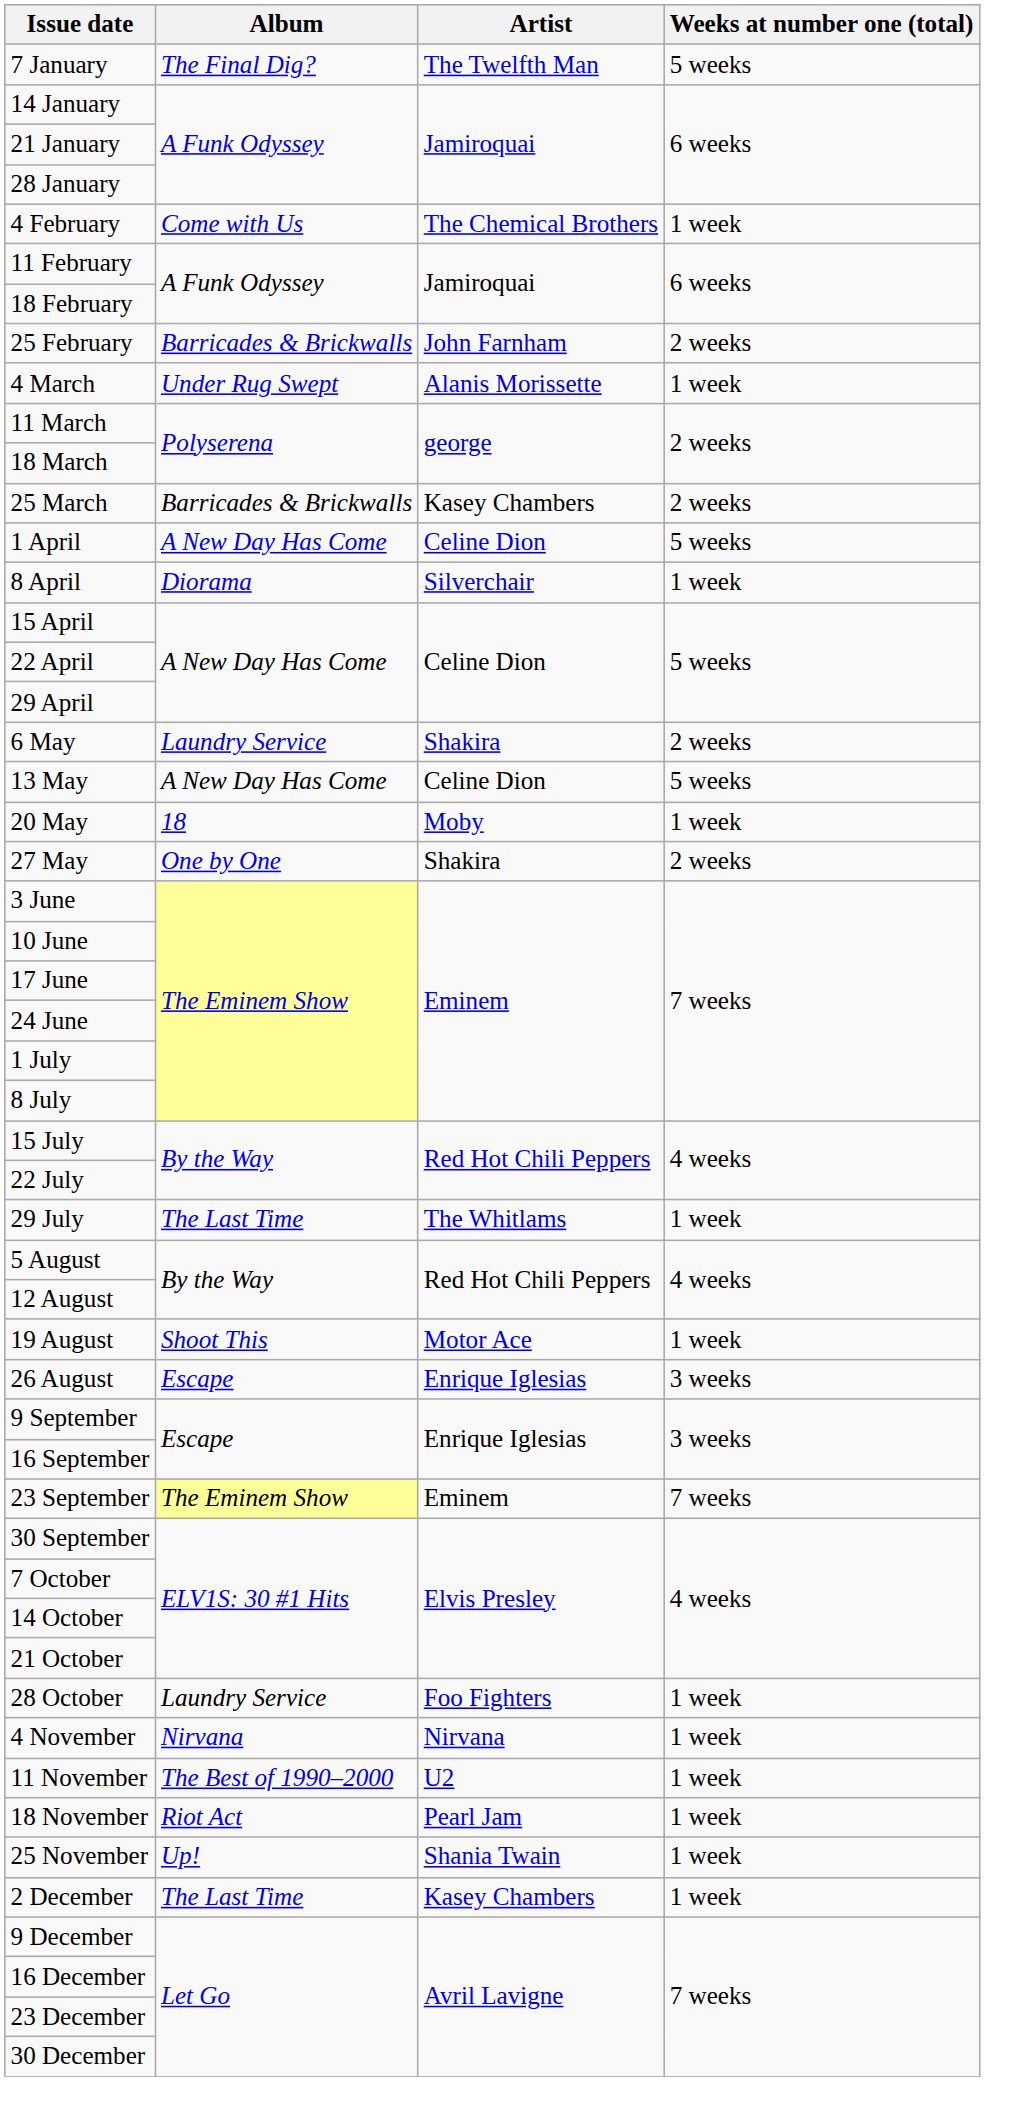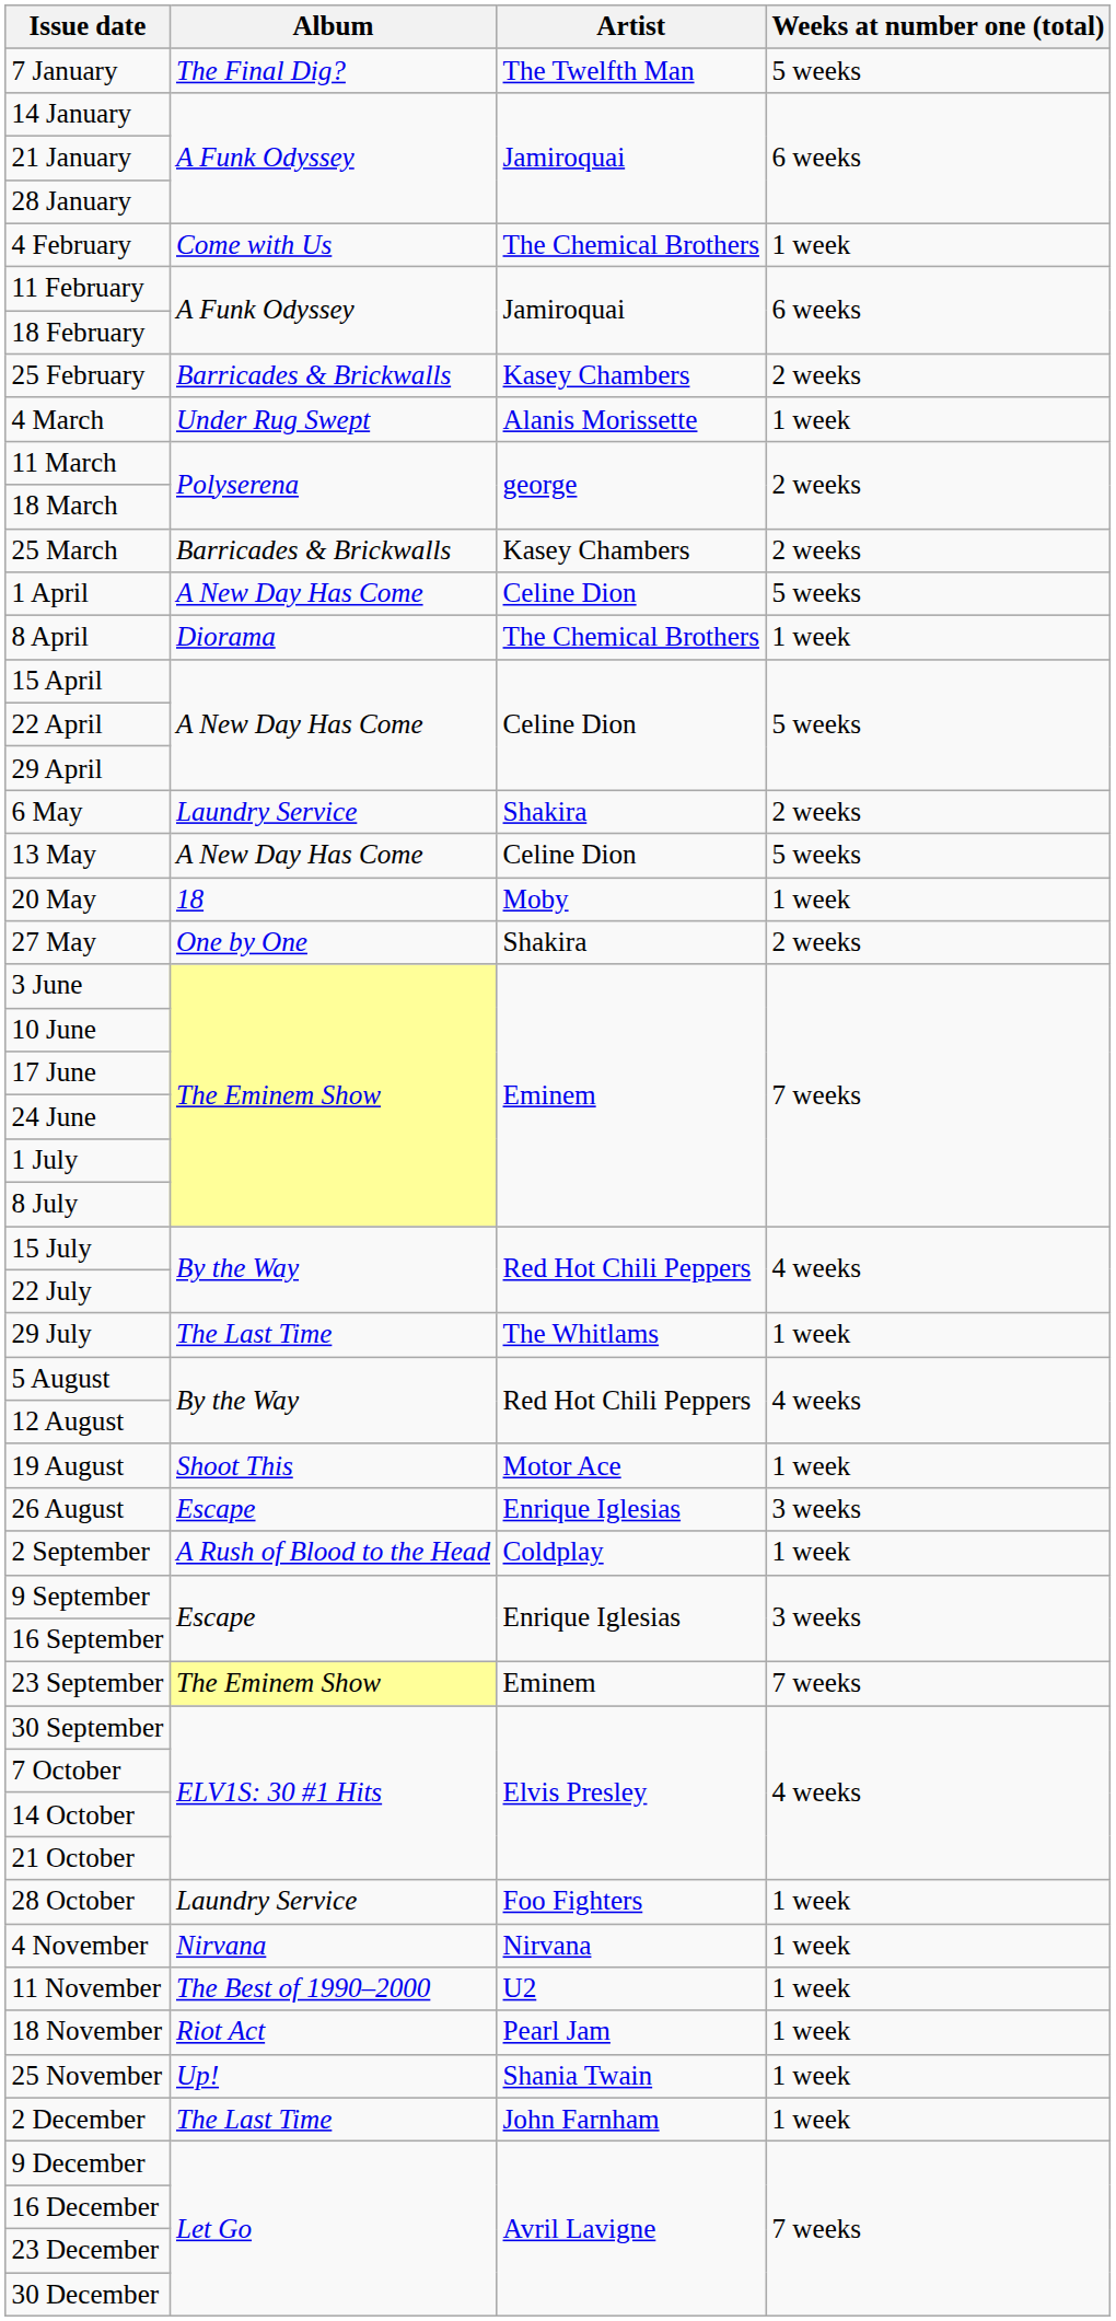25 February | Artist: John Farnham -> Kasey Chambers
8 April | Artist: Silverchair -> The Chemical Brothers
+ row: 2 September | A Rush of Blood to the Head | Coldplay | 1 week
2 December | Artist: Kasey Chambers -> John Farnham
